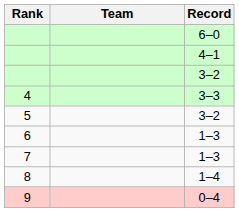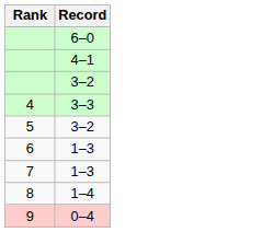- column: Team
